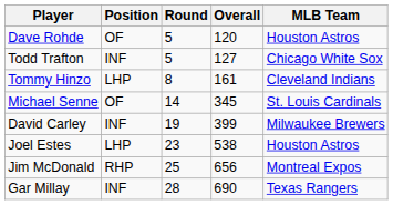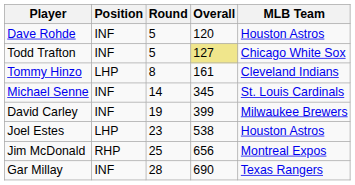Dave Rohde | Position: OF -> INF
Todd Trafton | Overall: no background -> khaki background
Michael Senne | Position: OF -> INF
